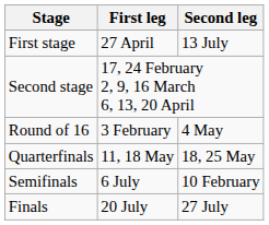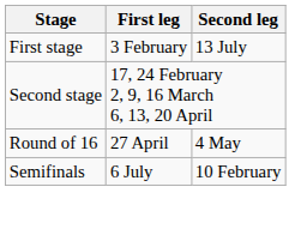First stage | First leg: 27 April -> 3 February
Round of 16 | First leg: 3 February -> 27 April
- row: Quarterfinals | 11, 18 May | 18, 25 May
- row: Finals | 20 July | 27 July
